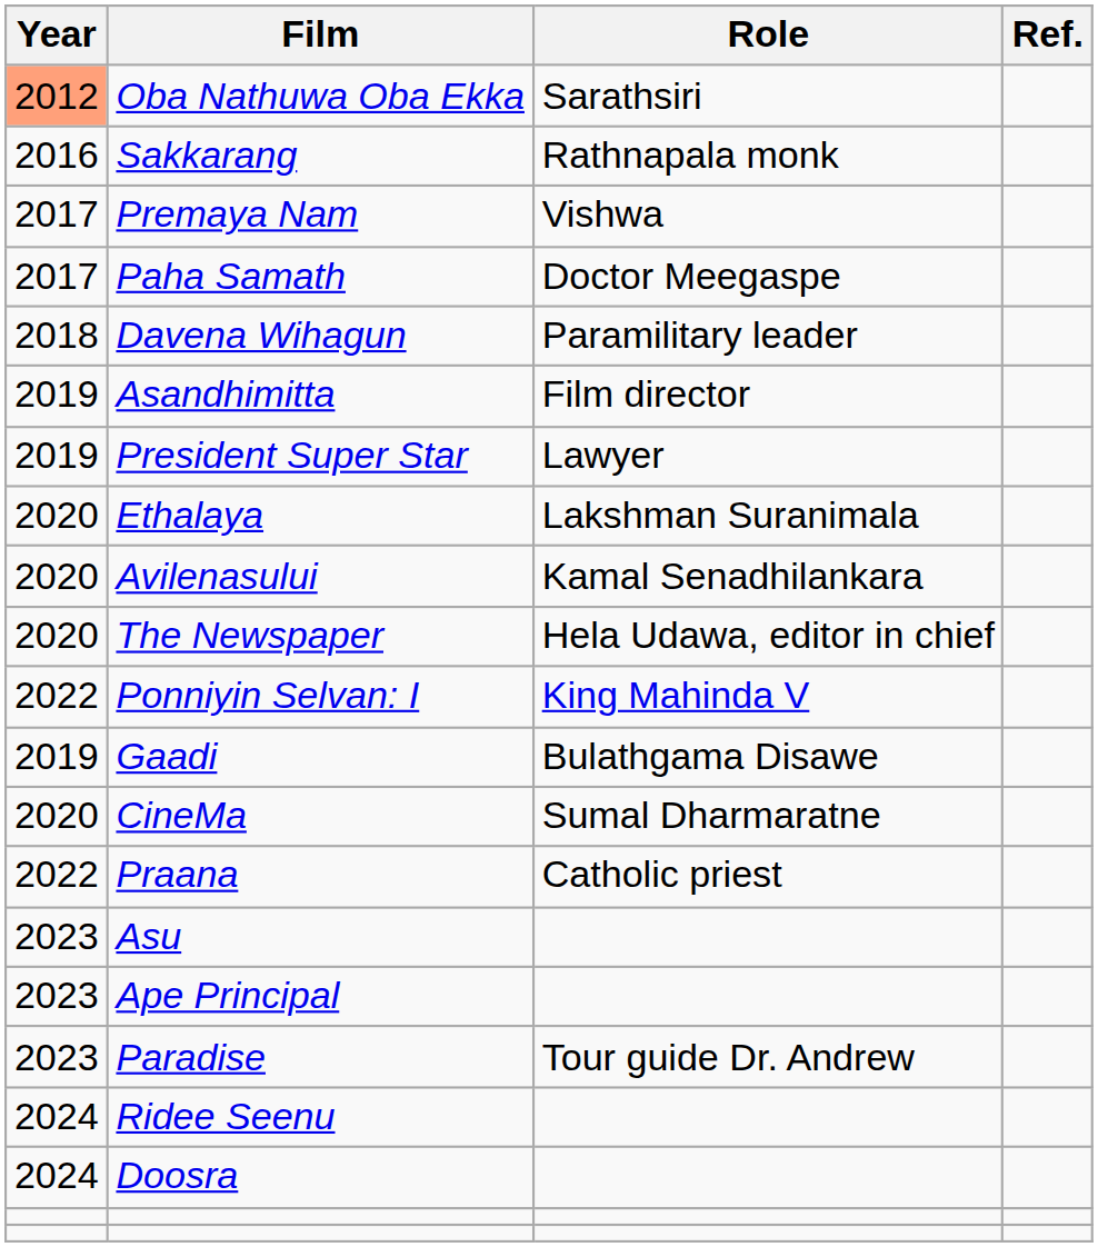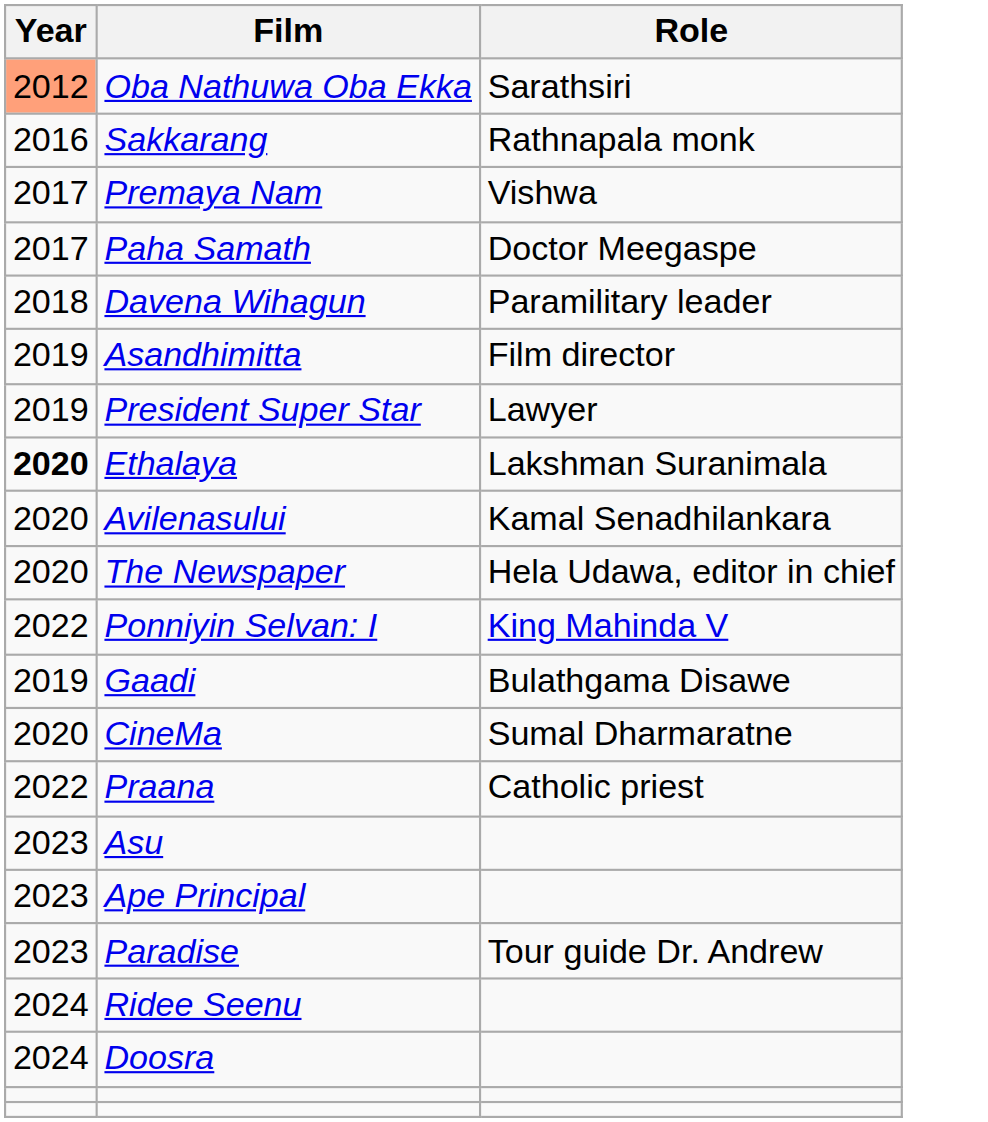- column: Ref.
Ethalaya | Year: normal -> bold
